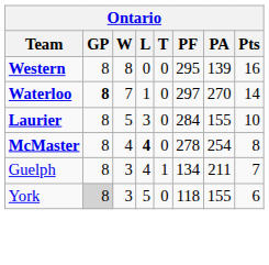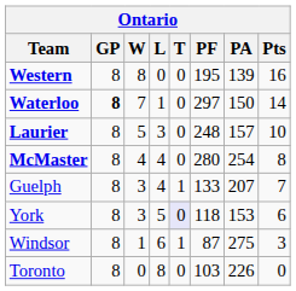Western | PF: 295 -> 195
Waterloo | PA: 270 -> 150
Laurier | PF: 284 -> 248
Laurier | PA: 155 -> 157
McMaster | L: bold -> normal
McMaster | PF: 278 -> 280
Guelph | PF: 134 -> 133
Guelph | PA: 211 -> 207
York | GP: lightgrey background -> no background
York | T: no background -> lavender background
York | PA: 155 -> 153
+ row: Windsor | 8 | 1 | 6 | 1 | 87 | 275 | 3
+ row: Toronto | 8 | 0 | 8 | 0 | 103 | 226 | 0
